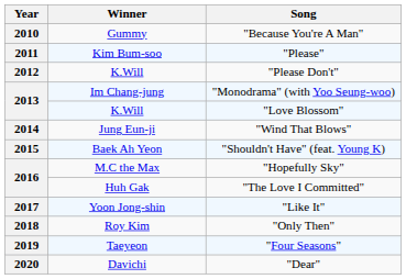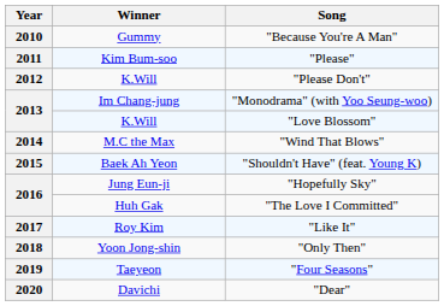"Wind That Blows" | Winner: Jung Eun-ji -> M.C the Max
"Hopefully Sky" | Winner: M.C the Max -> Jung Eun-ji
"Like It" | Winner: Yoon Jong-shin -> Roy Kim
"Only Then" | Winner: Roy Kim -> Yoon Jong-shin
